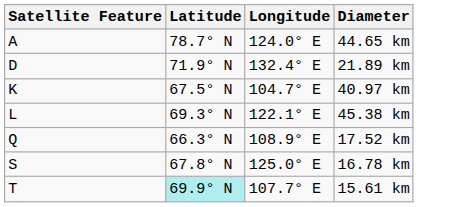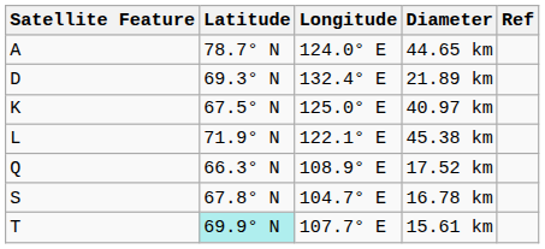+ column: Ref
21.89 km | Latitude: 71.9° N -> 69.3° N
40.97 km | Longitude: 104.7° E -> 125.0° E
45.38 km | Latitude: 69.3° N -> 71.9° N
16.78 km | Longitude: 125.0° E -> 104.7° E
